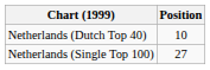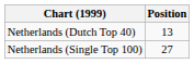Netherlands (Dutch Top 40) | Position: 10 -> 13
